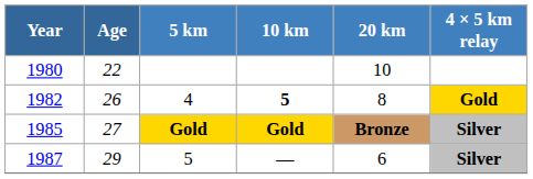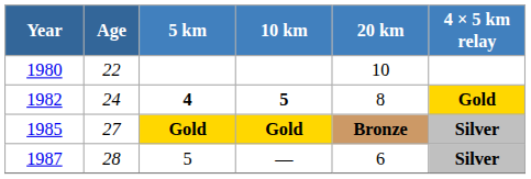1982 | Age: 26 -> 24
1982 | 5 km: normal -> bold
1987 | Age: 29 -> 28
